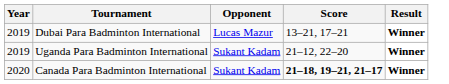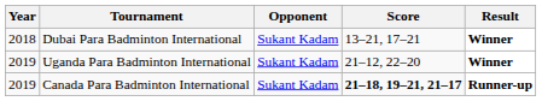Dubai Para Badminton International | Year: 2019 -> 2018
Dubai Para Badminton International | Opponent: Lucas Mazur -> Sukant Kadam
Canada Para Badminton International | Year: 2020 -> 2019
Canada Para Badminton International | Result: Winner -> Runner-up
